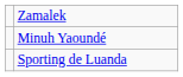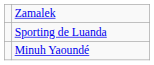rows swapped: Sporting de Luanda <-> Minuh Yaoundé
